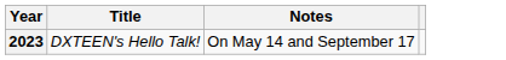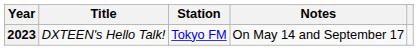+ column: Station | Tokyo FM
